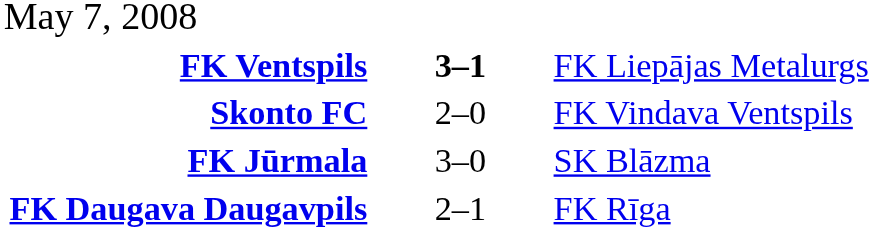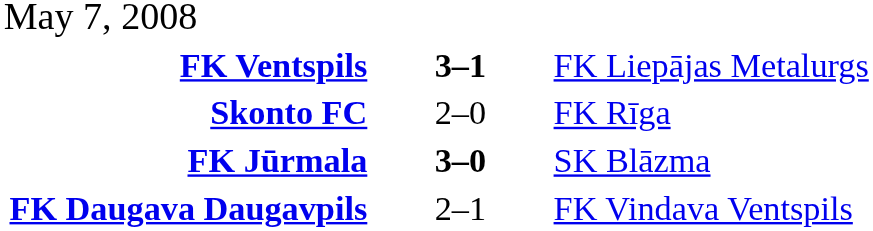Skonto FC | column 3: FK Vindava Ventspils -> FK Rīga
FK Jūrmala | column 2: normal -> bold
FK Daugava Daugavpils | column 3: FK Rīga -> FK Vindava Ventspils
